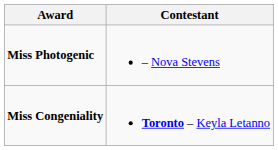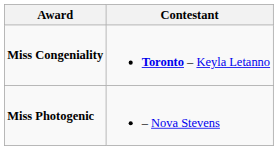rows swapped: Miss Congeniality <-> Miss Photogenic
